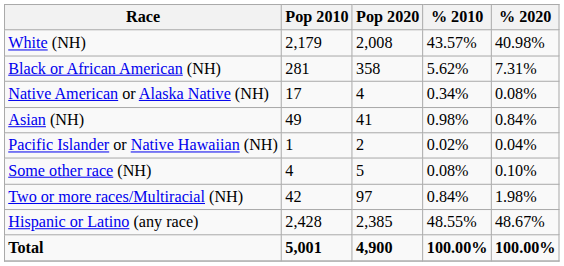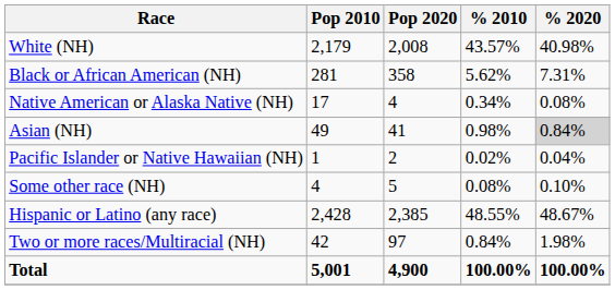Asian (NH) | % 2020: no background -> lightgrey background
rows swapped: Two or more races/Multiracial (NH) <-> Hispanic or Latino (any race)
